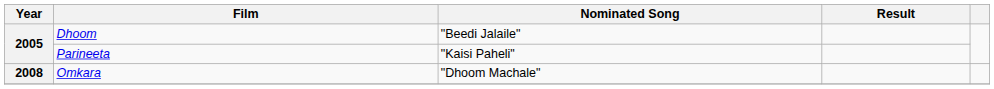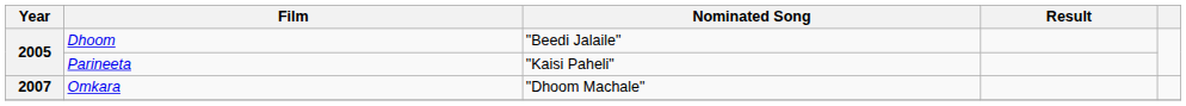Omkara | Year: 2008 -> 2007
